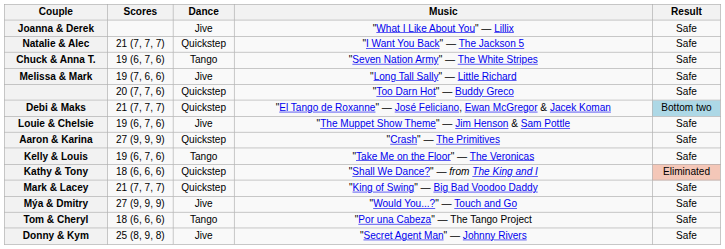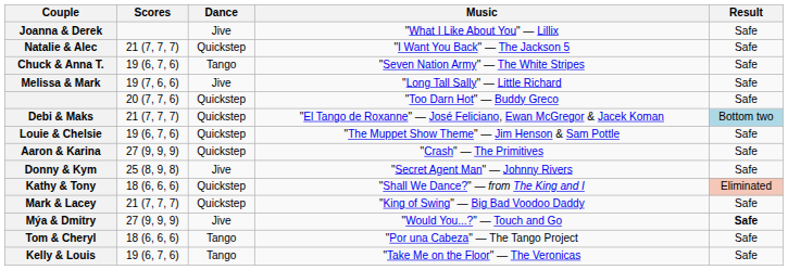Louie & Chelsie | Dance: Jive -> Quickstep
rows swapped: Kelly & Louis <-> Donny & Kym
Mýa & Dmitry | Result: normal -> bold
